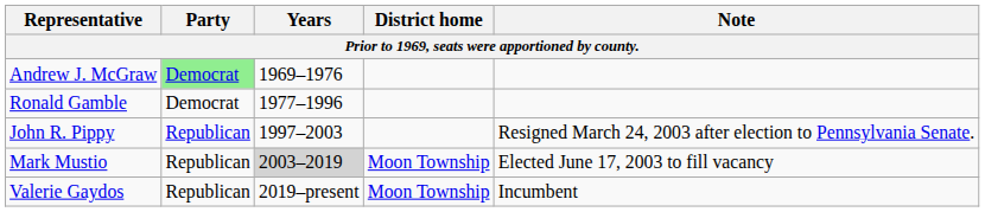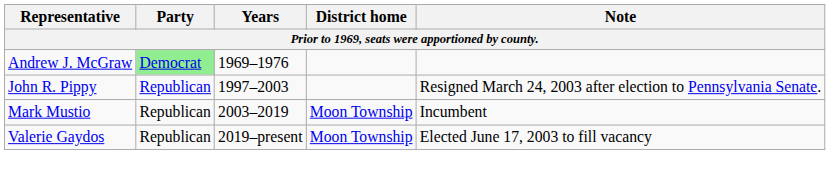- row: Ronald Gamble | Democrat | 1977–1996
Mark Mustio | Years: lightgrey background -> no background
Mark Mustio | Note: Elected June 17, 2003 to fill vacancy -> Incumbent
Valerie Gaydos | Note: Incumbent -> Elected June 17, 2003 to fill vacancy
